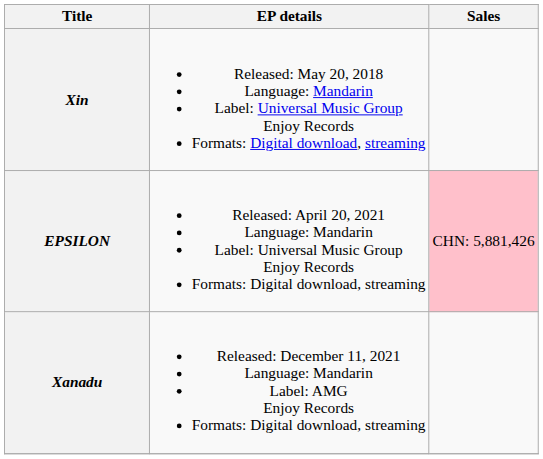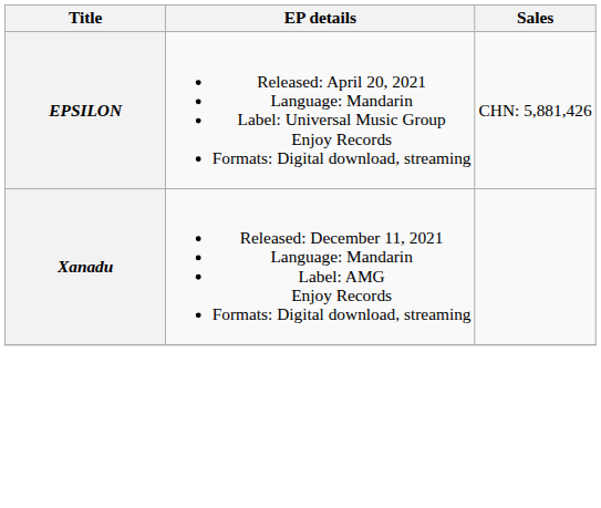- row: Xin | Released: May 20, 2018 Language: Mandarin Label: Universal Music Group Enjoy Records Formats: Digital download, streaming
EPSILON | Sales: pink background -> no background
